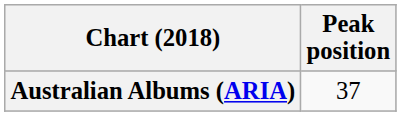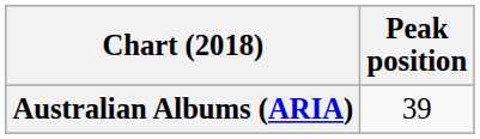Australian Albums (ARIA) | Peak position: 37 -> 39
